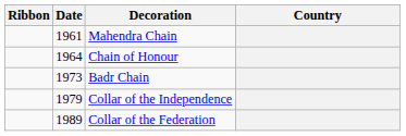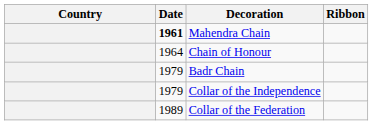columns swapped: Country <-> Ribbon
Mahendra Chain | Date: normal -> bold
Badr Chain | Date: 1973 -> 1979
